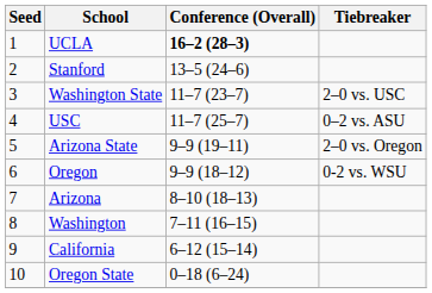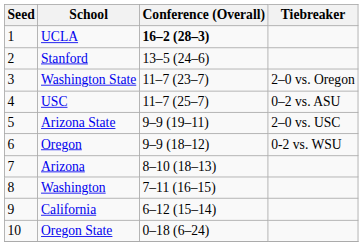Washington State | Tiebreaker: 2–0 vs. USC -> 2–0 vs. Oregon
Arizona State | Tiebreaker: 2–0 vs. Oregon -> 2–0 vs. USC
